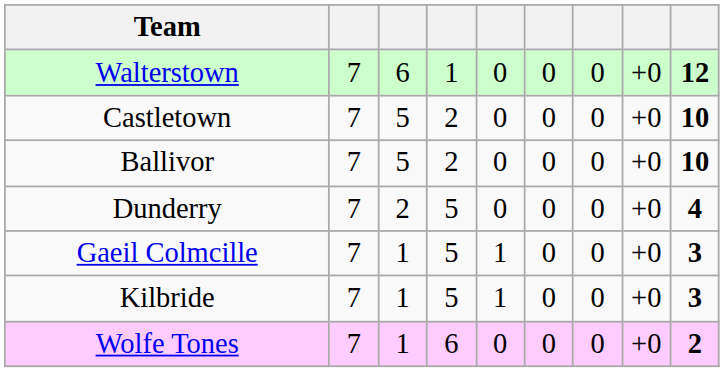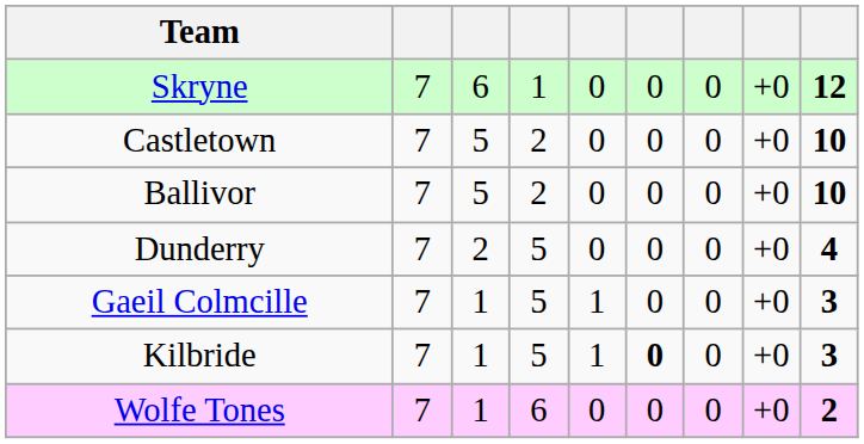- row: Walterstown | 7 | 6 | 1 | 0 | 0 | 0 | +0 | 12
+ row: Skryne | 7 | 6 | 1 | 0 | 0 | 0 | +0 | 12
Kilbride | column 6: normal -> bold
